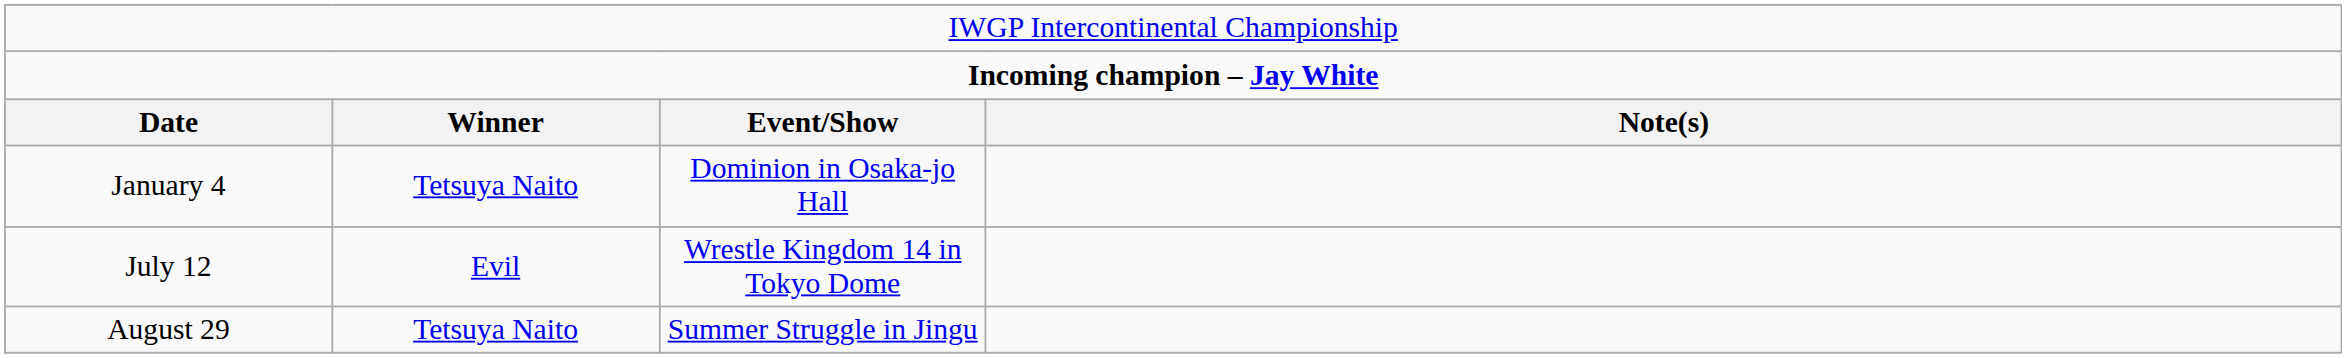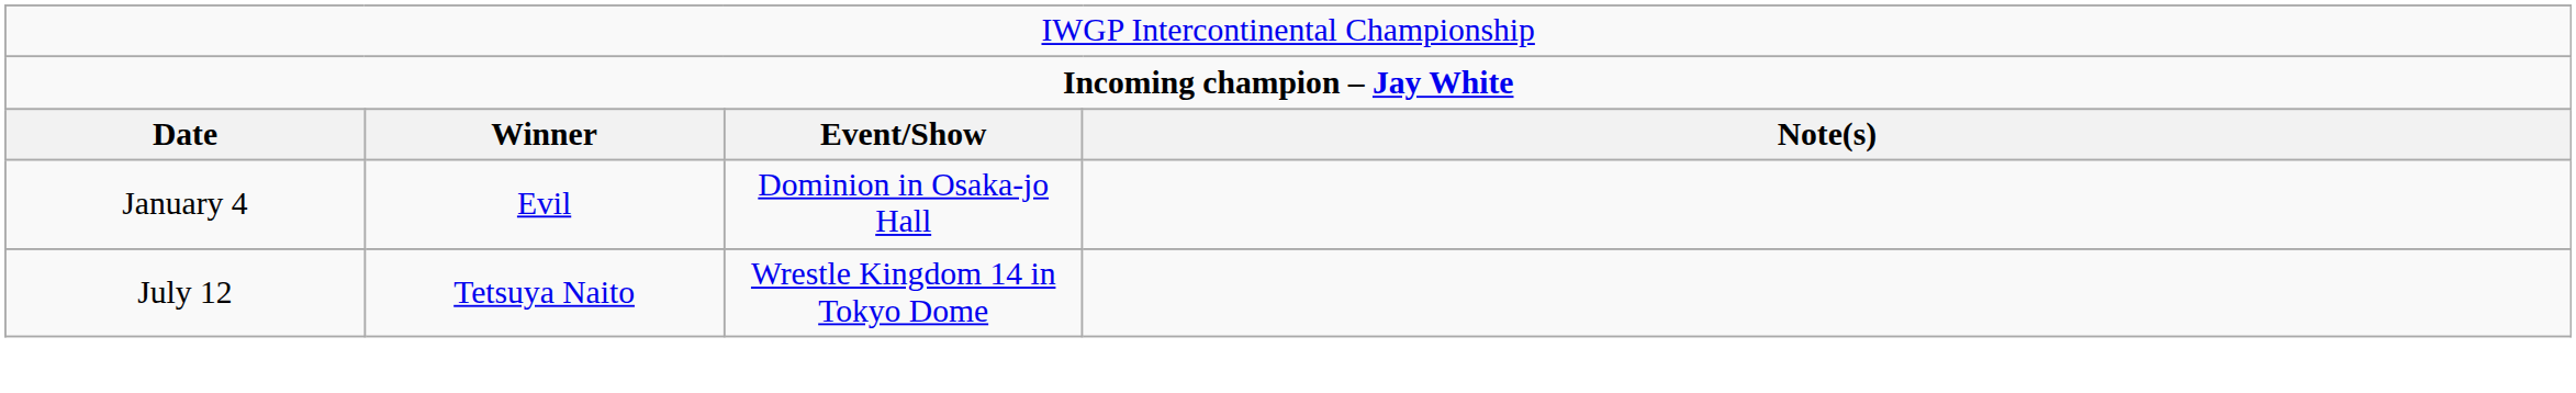January 4 | column 2: Tetsuya Naito -> Evil
July 12 | column 2: Evil -> Tetsuya Naito
- row: August 29 | Tetsuya Naito | Summer Struggle in Jingu
